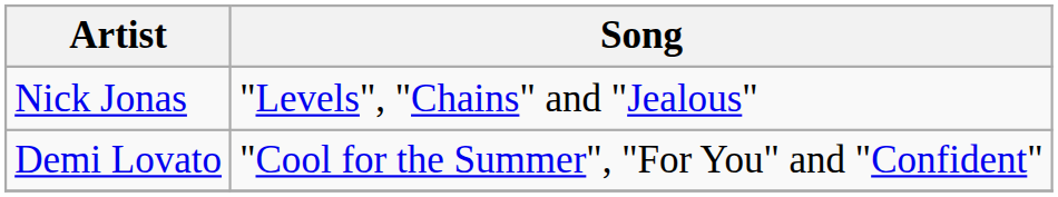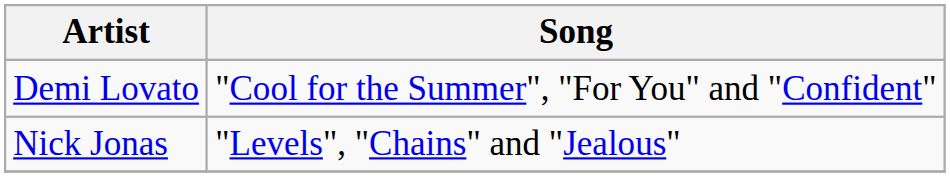rows swapped: Demi Lovato <-> Nick Jonas
